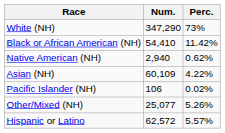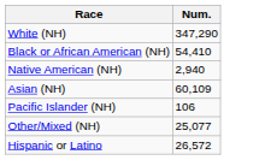- column: Perc. | 73% | 11.42% | 0.62% | 4.22% | 0.02% | 5.26% | 5.57%
Hispanic or Latino | Num.: 62,572 -> 26,572
